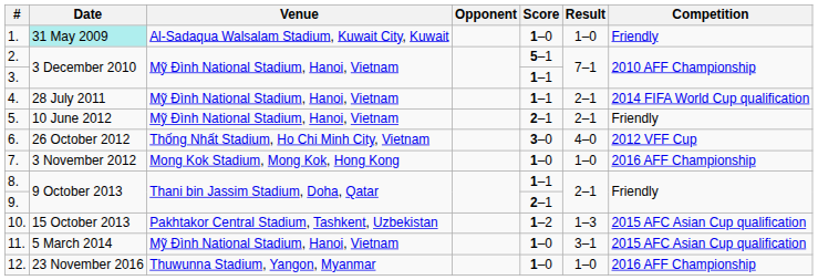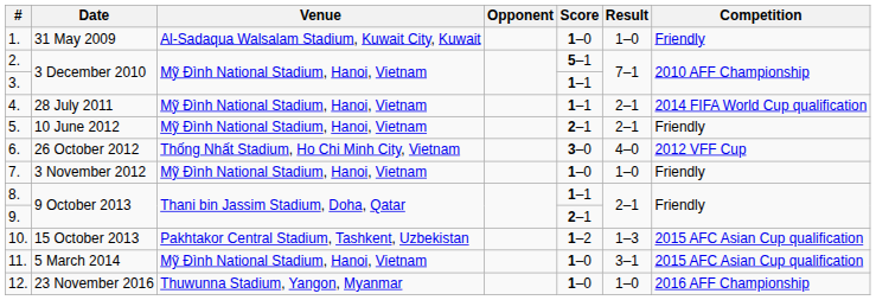1. | Date: paleturquoise background -> no background
7. | Venue: Mong Kok Stadium, Mong Kok, Hong Kong -> Mỹ Đình National Stadium, Hanoi, Vietnam
7. | Competition: 2016 AFF Championship -> Friendly
